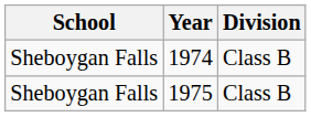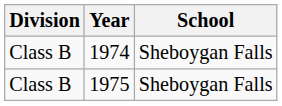columns swapped: School <-> Division
